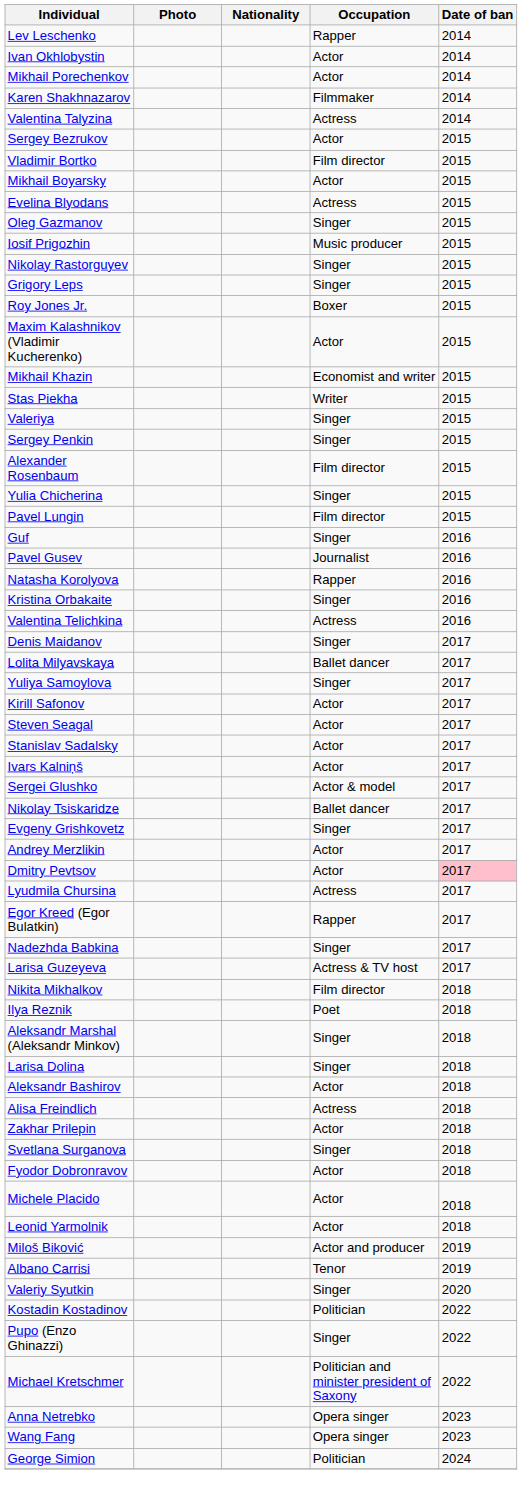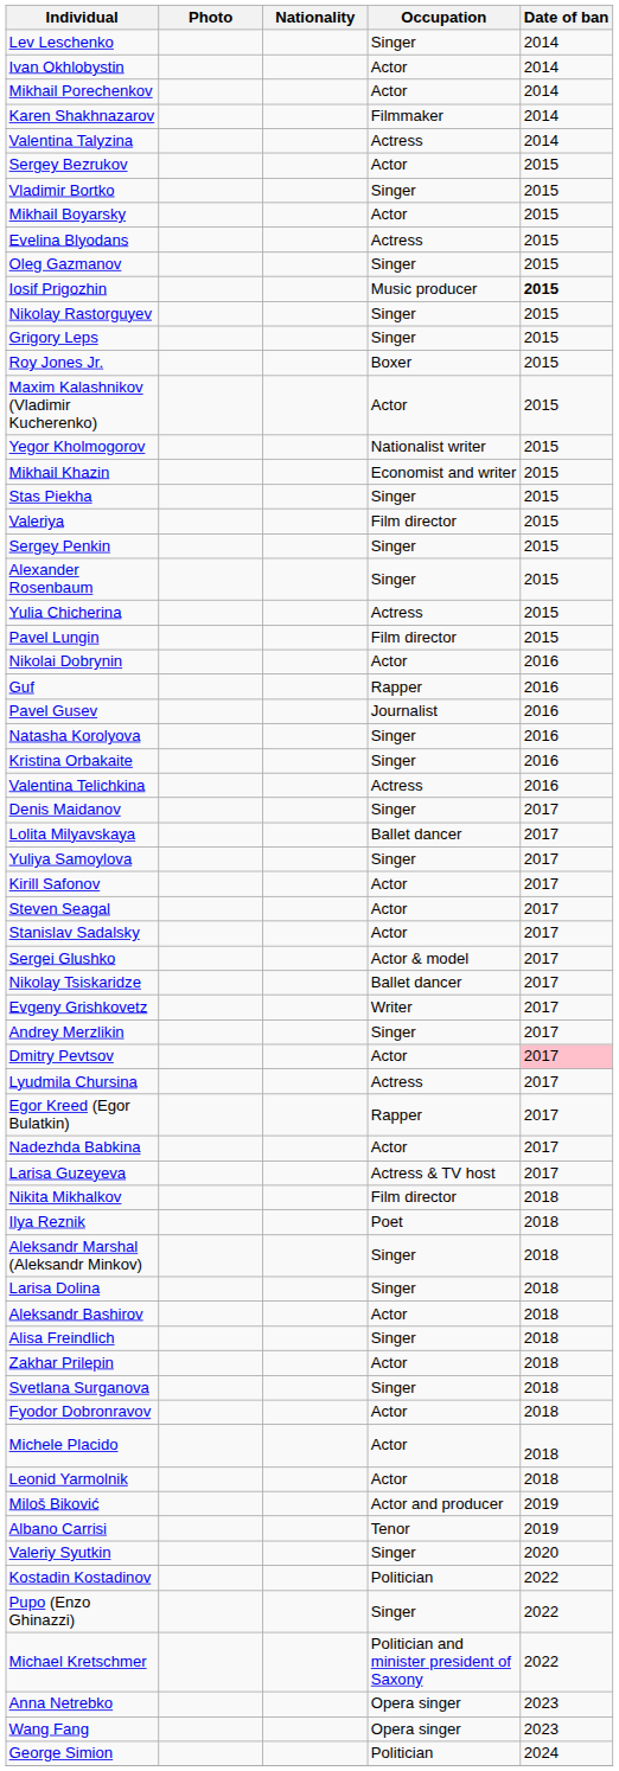Lev Leschenko | Occupation: Rapper -> Singer
Vladimir Bortko | Occupation: Film director -> Singer
Iosif Prigozhin | Date of ban: normal -> bold
+ row: Yegor Kholmogorov | Nationalist writer | 2015
Stas Piekha | Occupation: Writer -> Singer
Valeriya | Occupation: Singer -> Film director
Alexander Rosenbaum | Occupation: Film director -> Singer
Yulia Chicherina | Occupation: Singer -> Actress
+ row: Nikolai Dobrynin | Actor | 2016
Guf | Occupation: Singer -> Rapper
Natasha Korolyova | Occupation: Rapper -> Singer
- row: Ivars Kalniņš | Actor | 2017
Evgeny Grishkovetz | Occupation: Singer -> Writer
Andrey Merzlikin | Occupation: Actor -> Singer
Nadezhda Babkina | Occupation: Singer -> Actor
Alisa Freindlich | Occupation: Actress -> Singer
